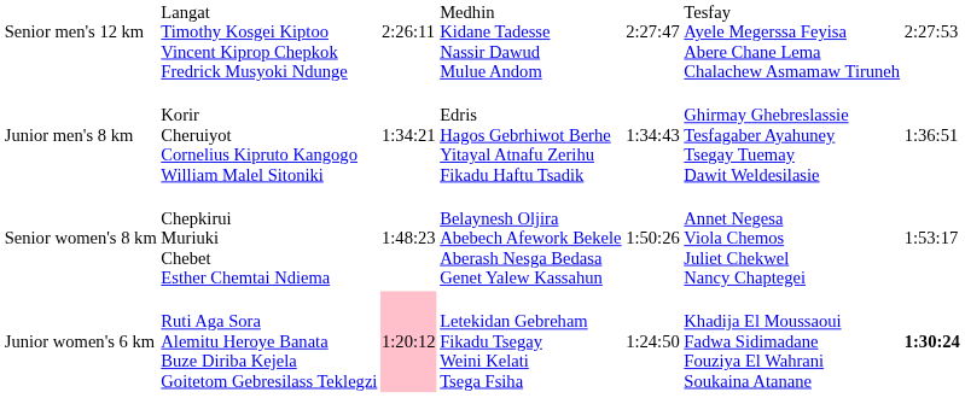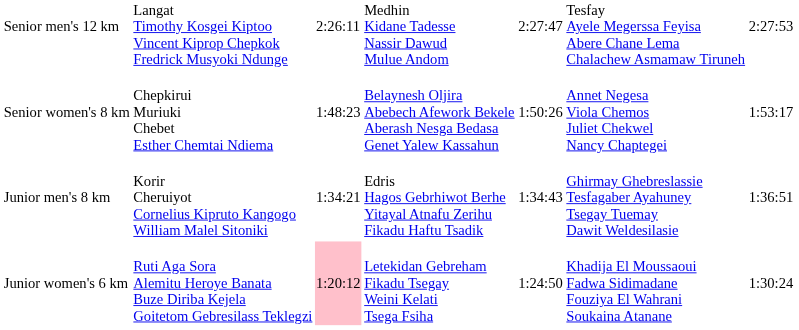rows swapped: Senior women's 8 km <-> Junior men's 8 km
Junior women's 6 km | column 7: bold -> normal
